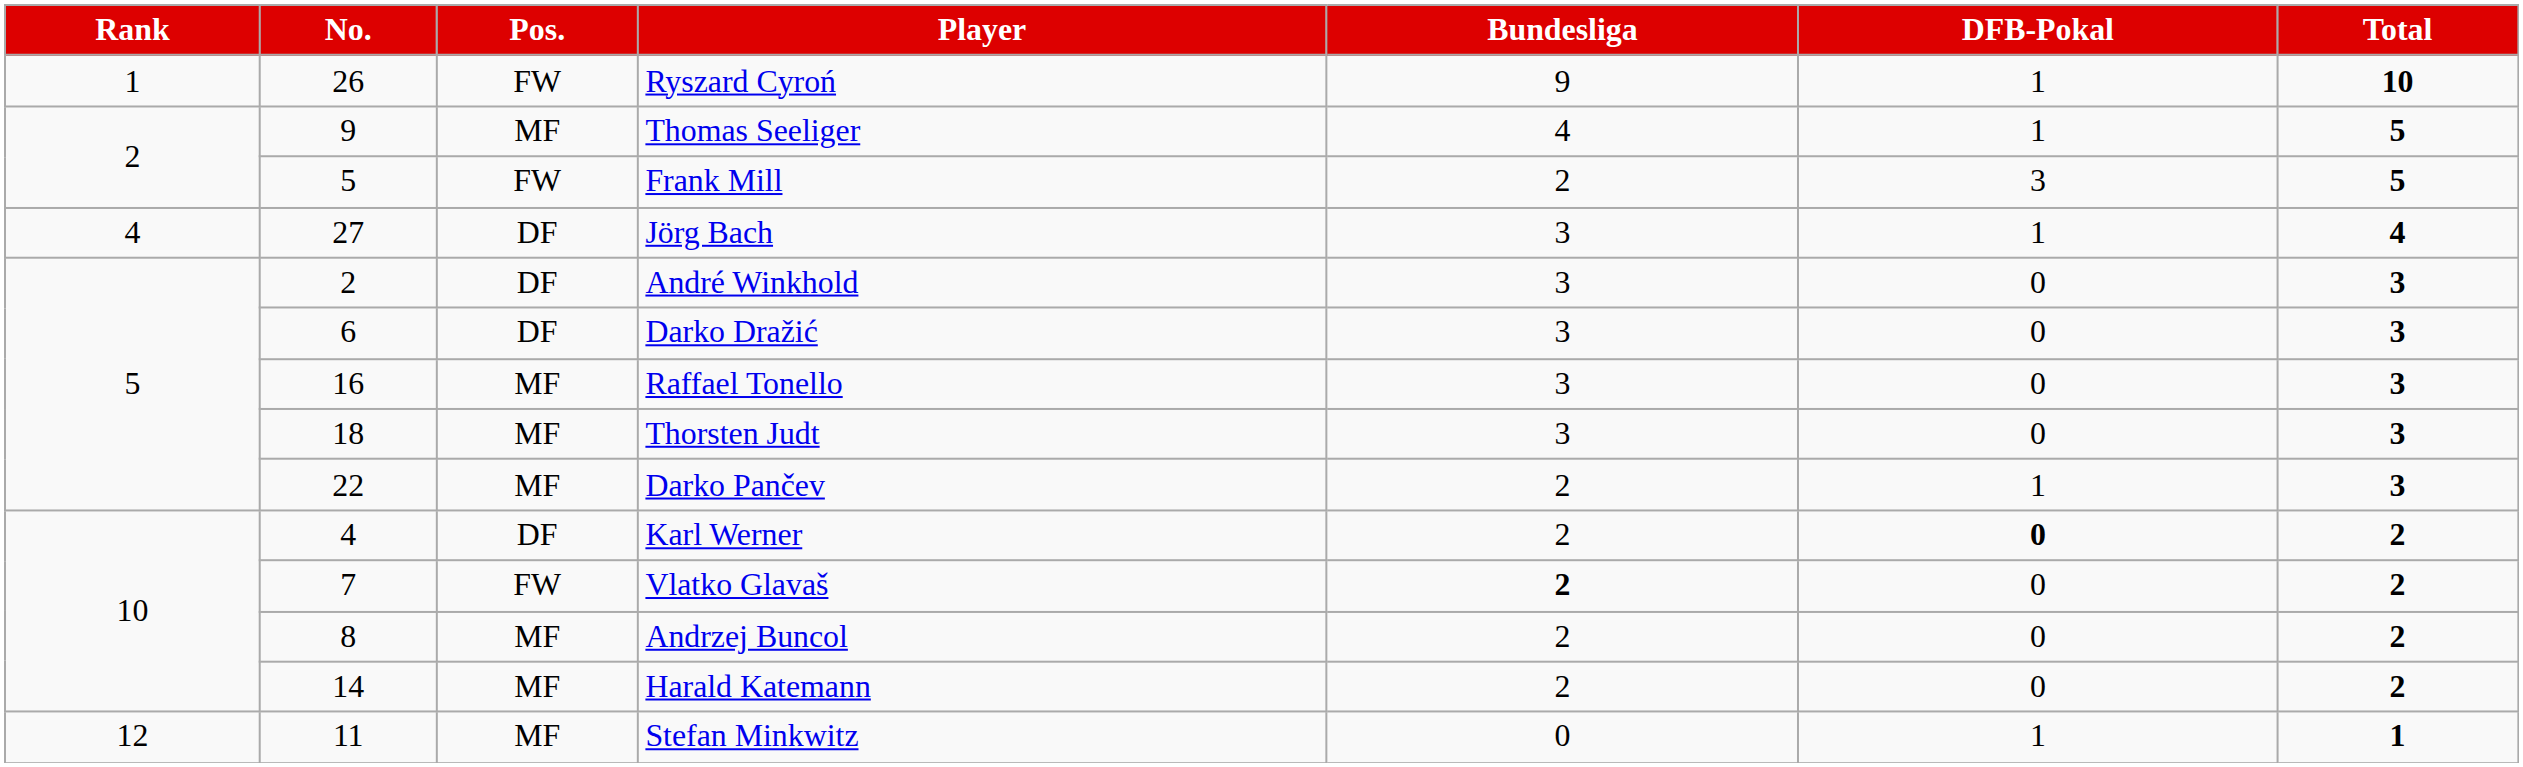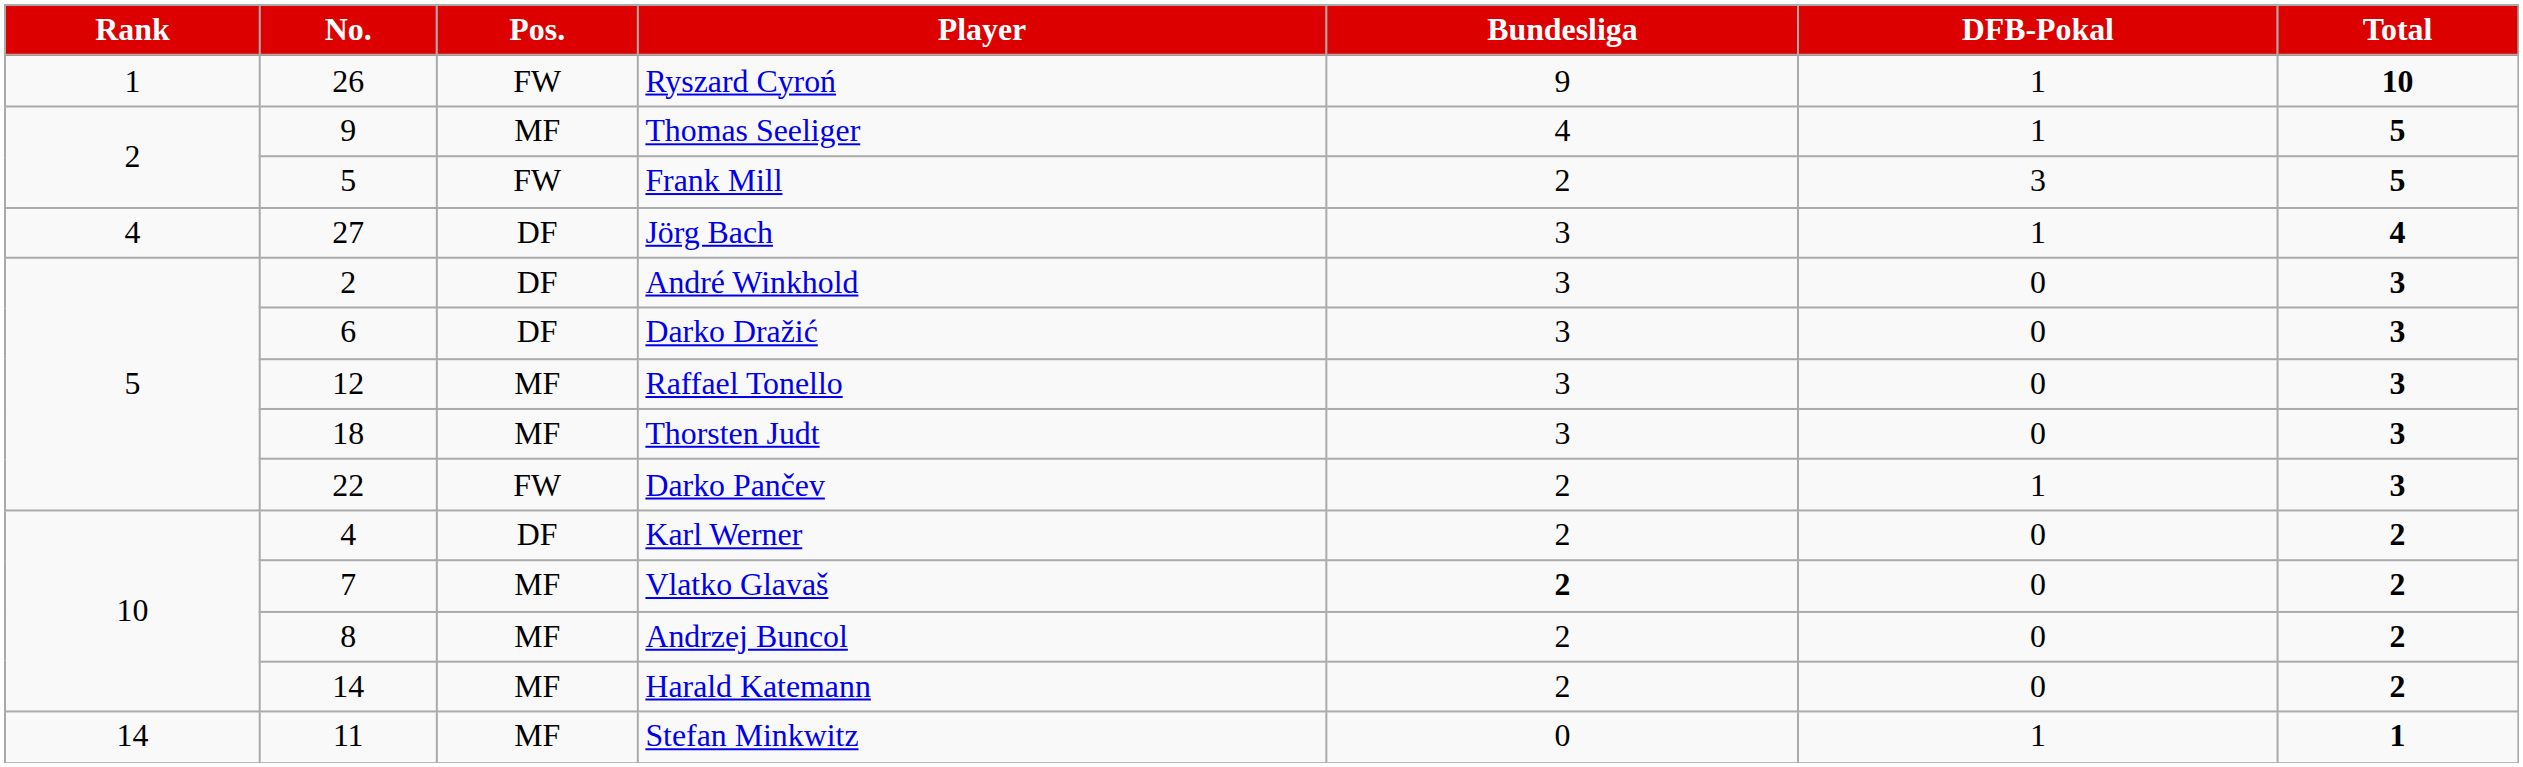Raffael Tonello | No.: 16 -> 12
Darko Pančev | Pos.: MF -> FW
Karl Werner | DFB-Pokal: bold -> normal
Vlatko Glavaš | Pos.: FW -> MF
Stefan Minkwitz | Rank: 12 -> 14
